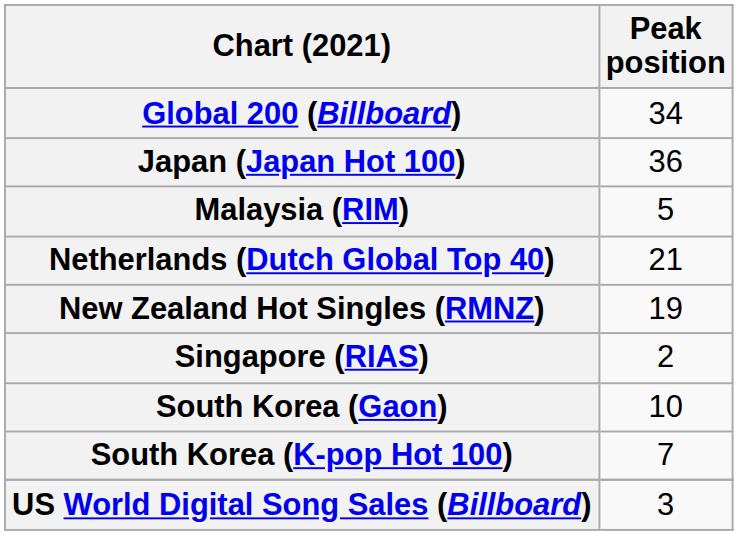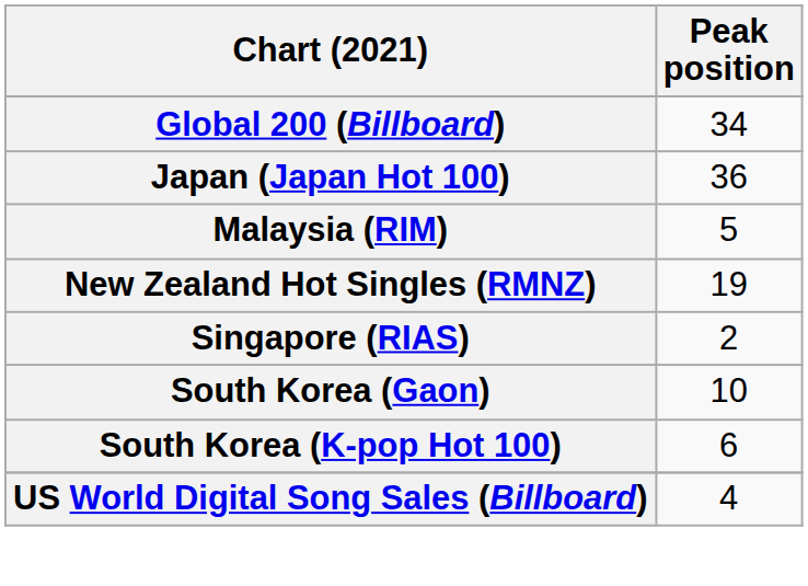- row: Netherlands (Dutch Global Top 40) | 21
South Korea (K-pop Hot 100) | Peak position: 7 -> 6
US World Digital Song Sales (Billboard) | Peak position: 3 -> 4
